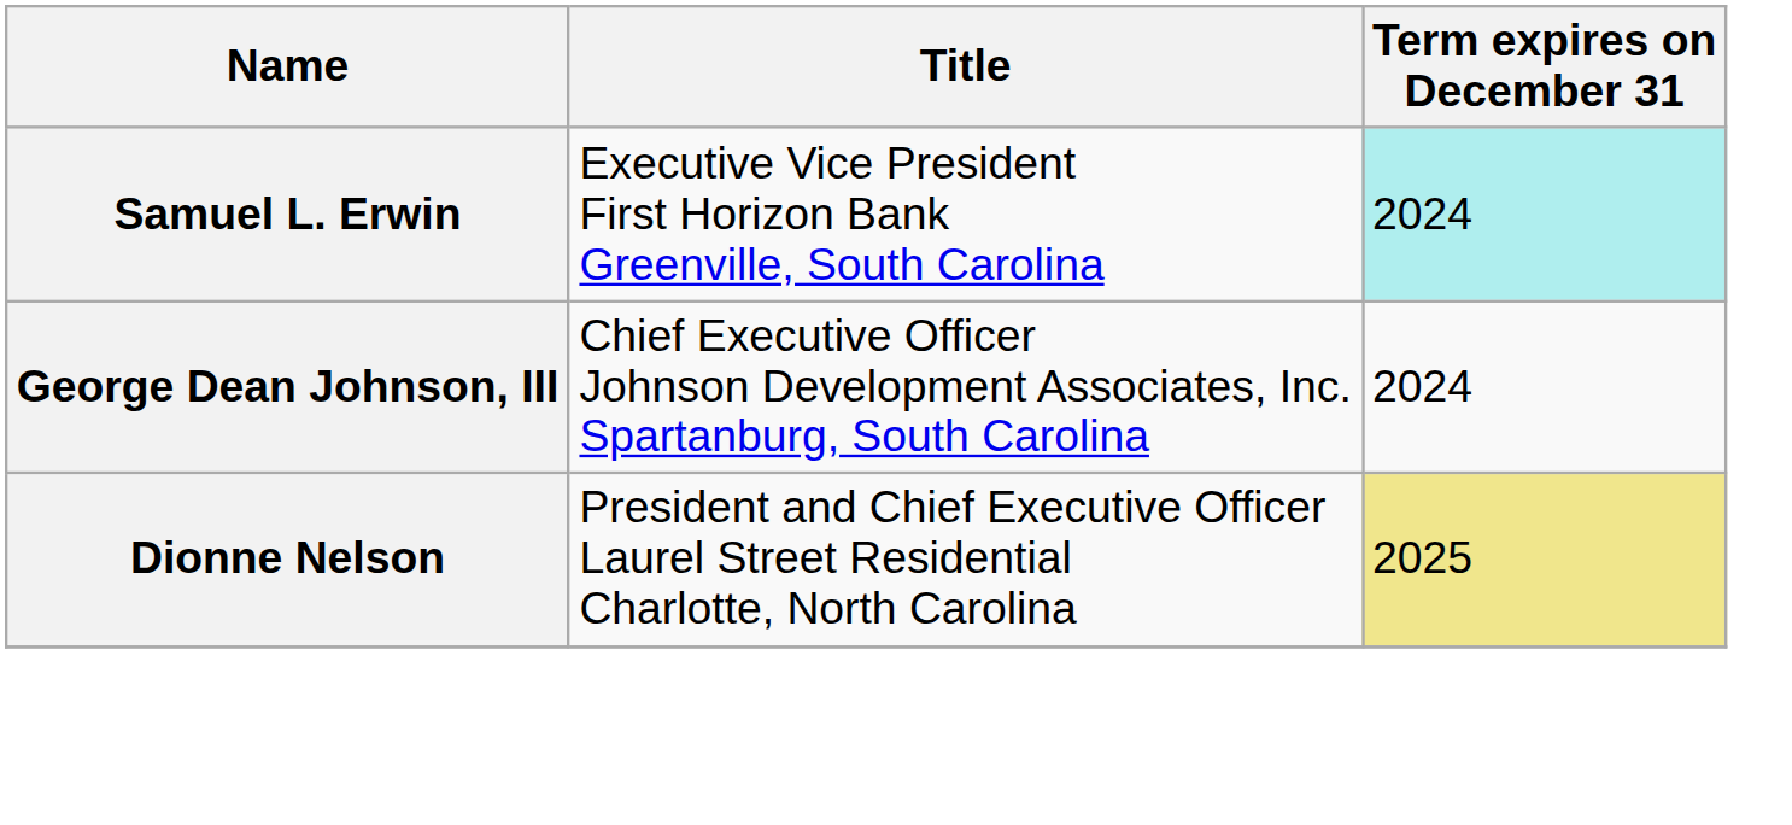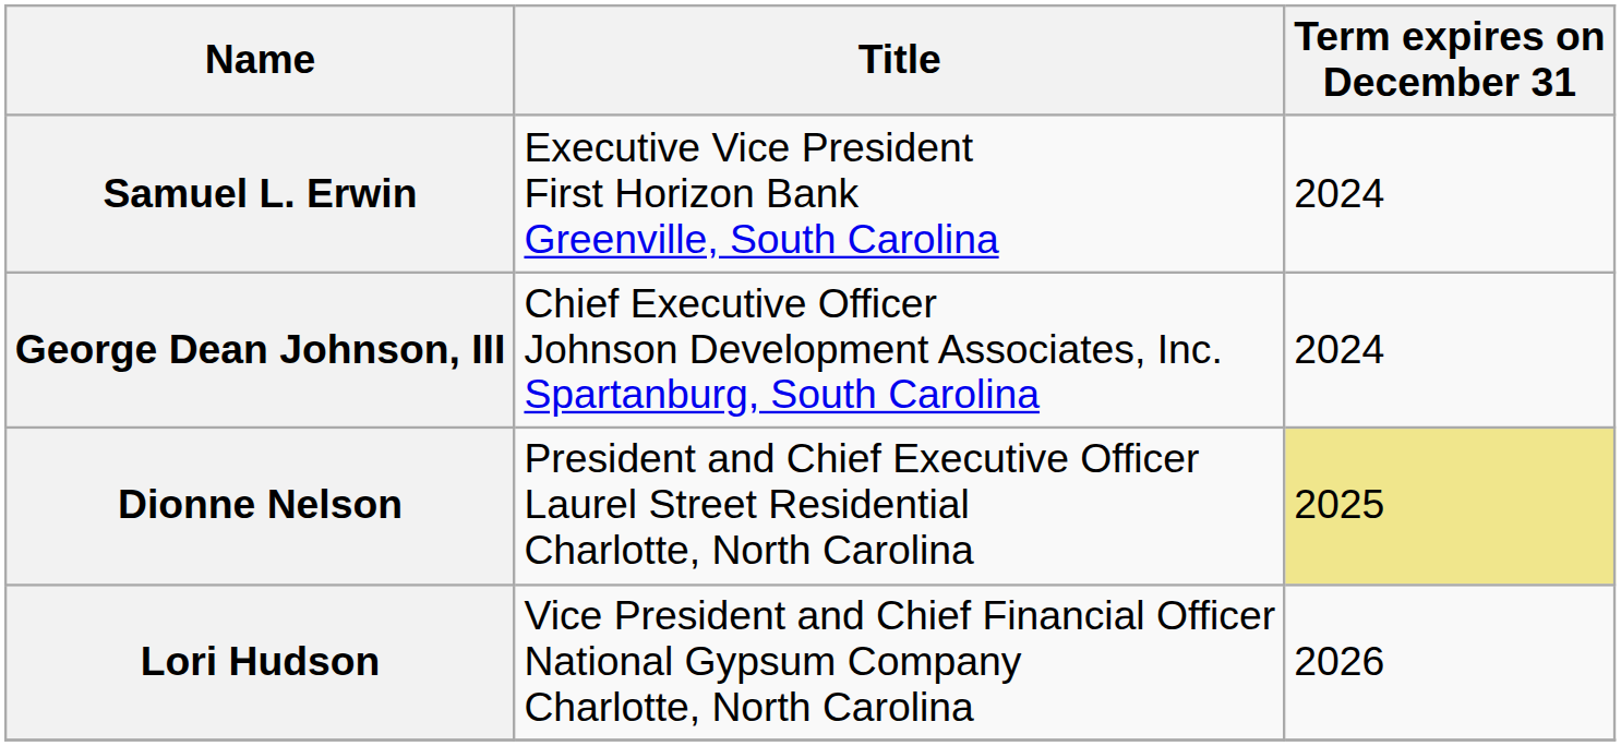Samuel L. Erwin | Term expires on December 31: paleturquoise background -> no background
+ row: Lori Hudson | Vice President and Chief Financial Officer National Gypsum Company Charlotte, North Carolina | 2026
